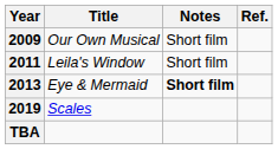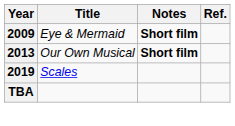2009 | Title: Our Own Musical -> Eye & Mermaid
2009 | Notes: normal -> bold
- row: 2011 | Leila's Window | Short film
2013 | Title: Eye & Mermaid -> Our Own Musical
